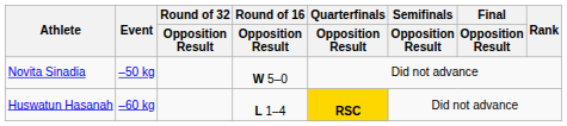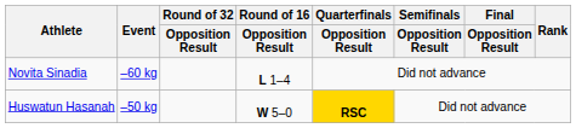Novita Sinadia | Event: –50 kg -> –60 kg
Novita Sinadia | Round of 16 / Opposition Result: W 5–0 -> L 1–4
Huswatun Hasanah | Event: –60 kg -> –50 kg
Huswatun Hasanah | Round of 16 / Opposition Result: L 1–4 -> W 5–0
